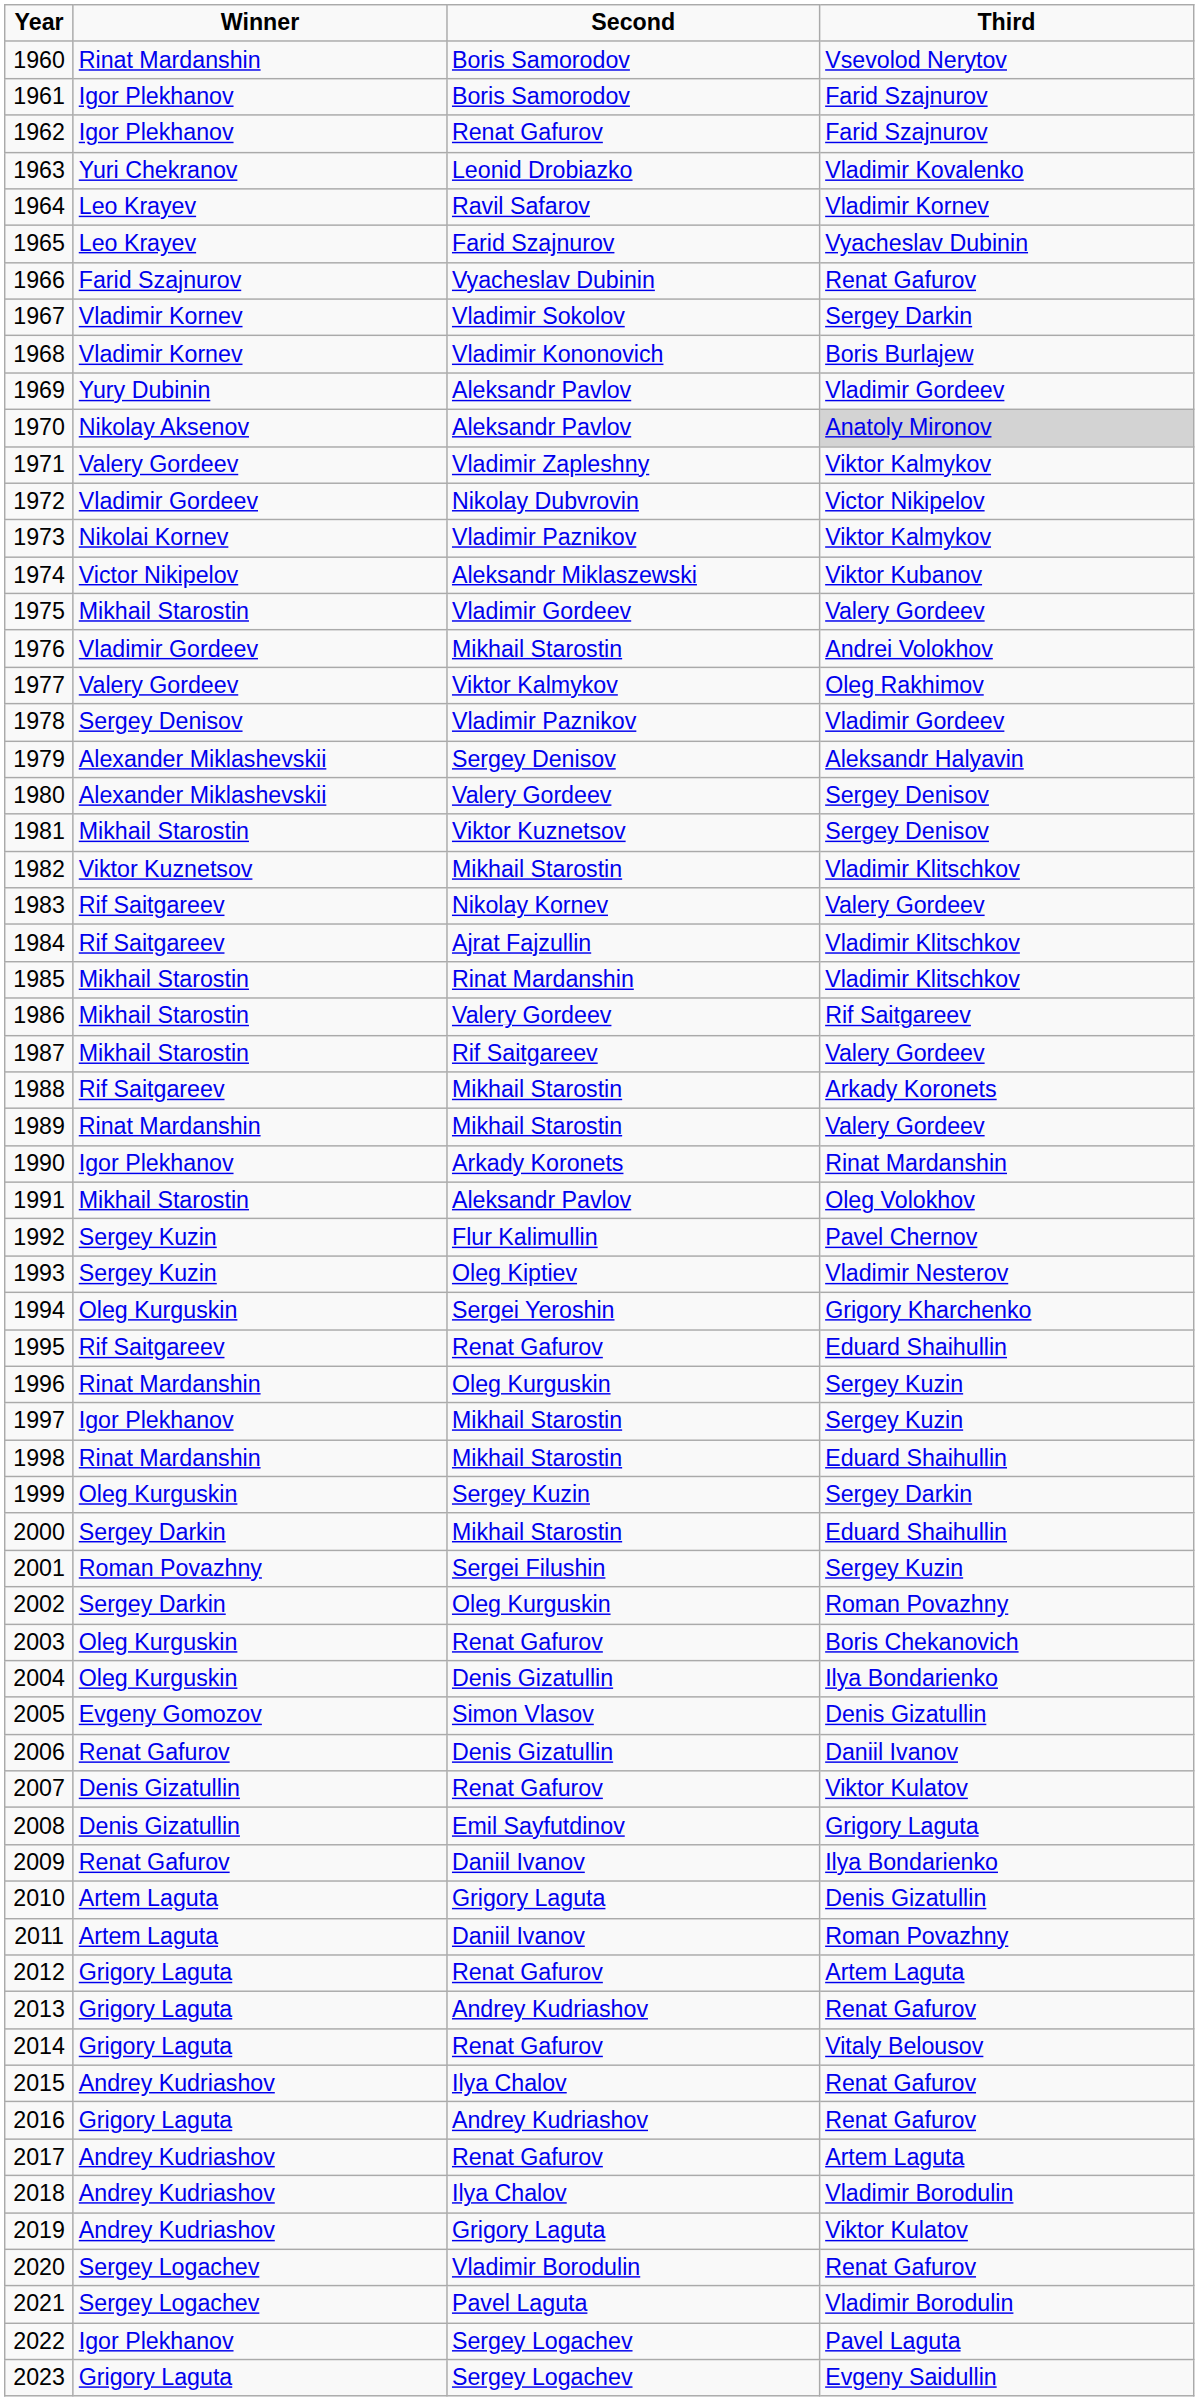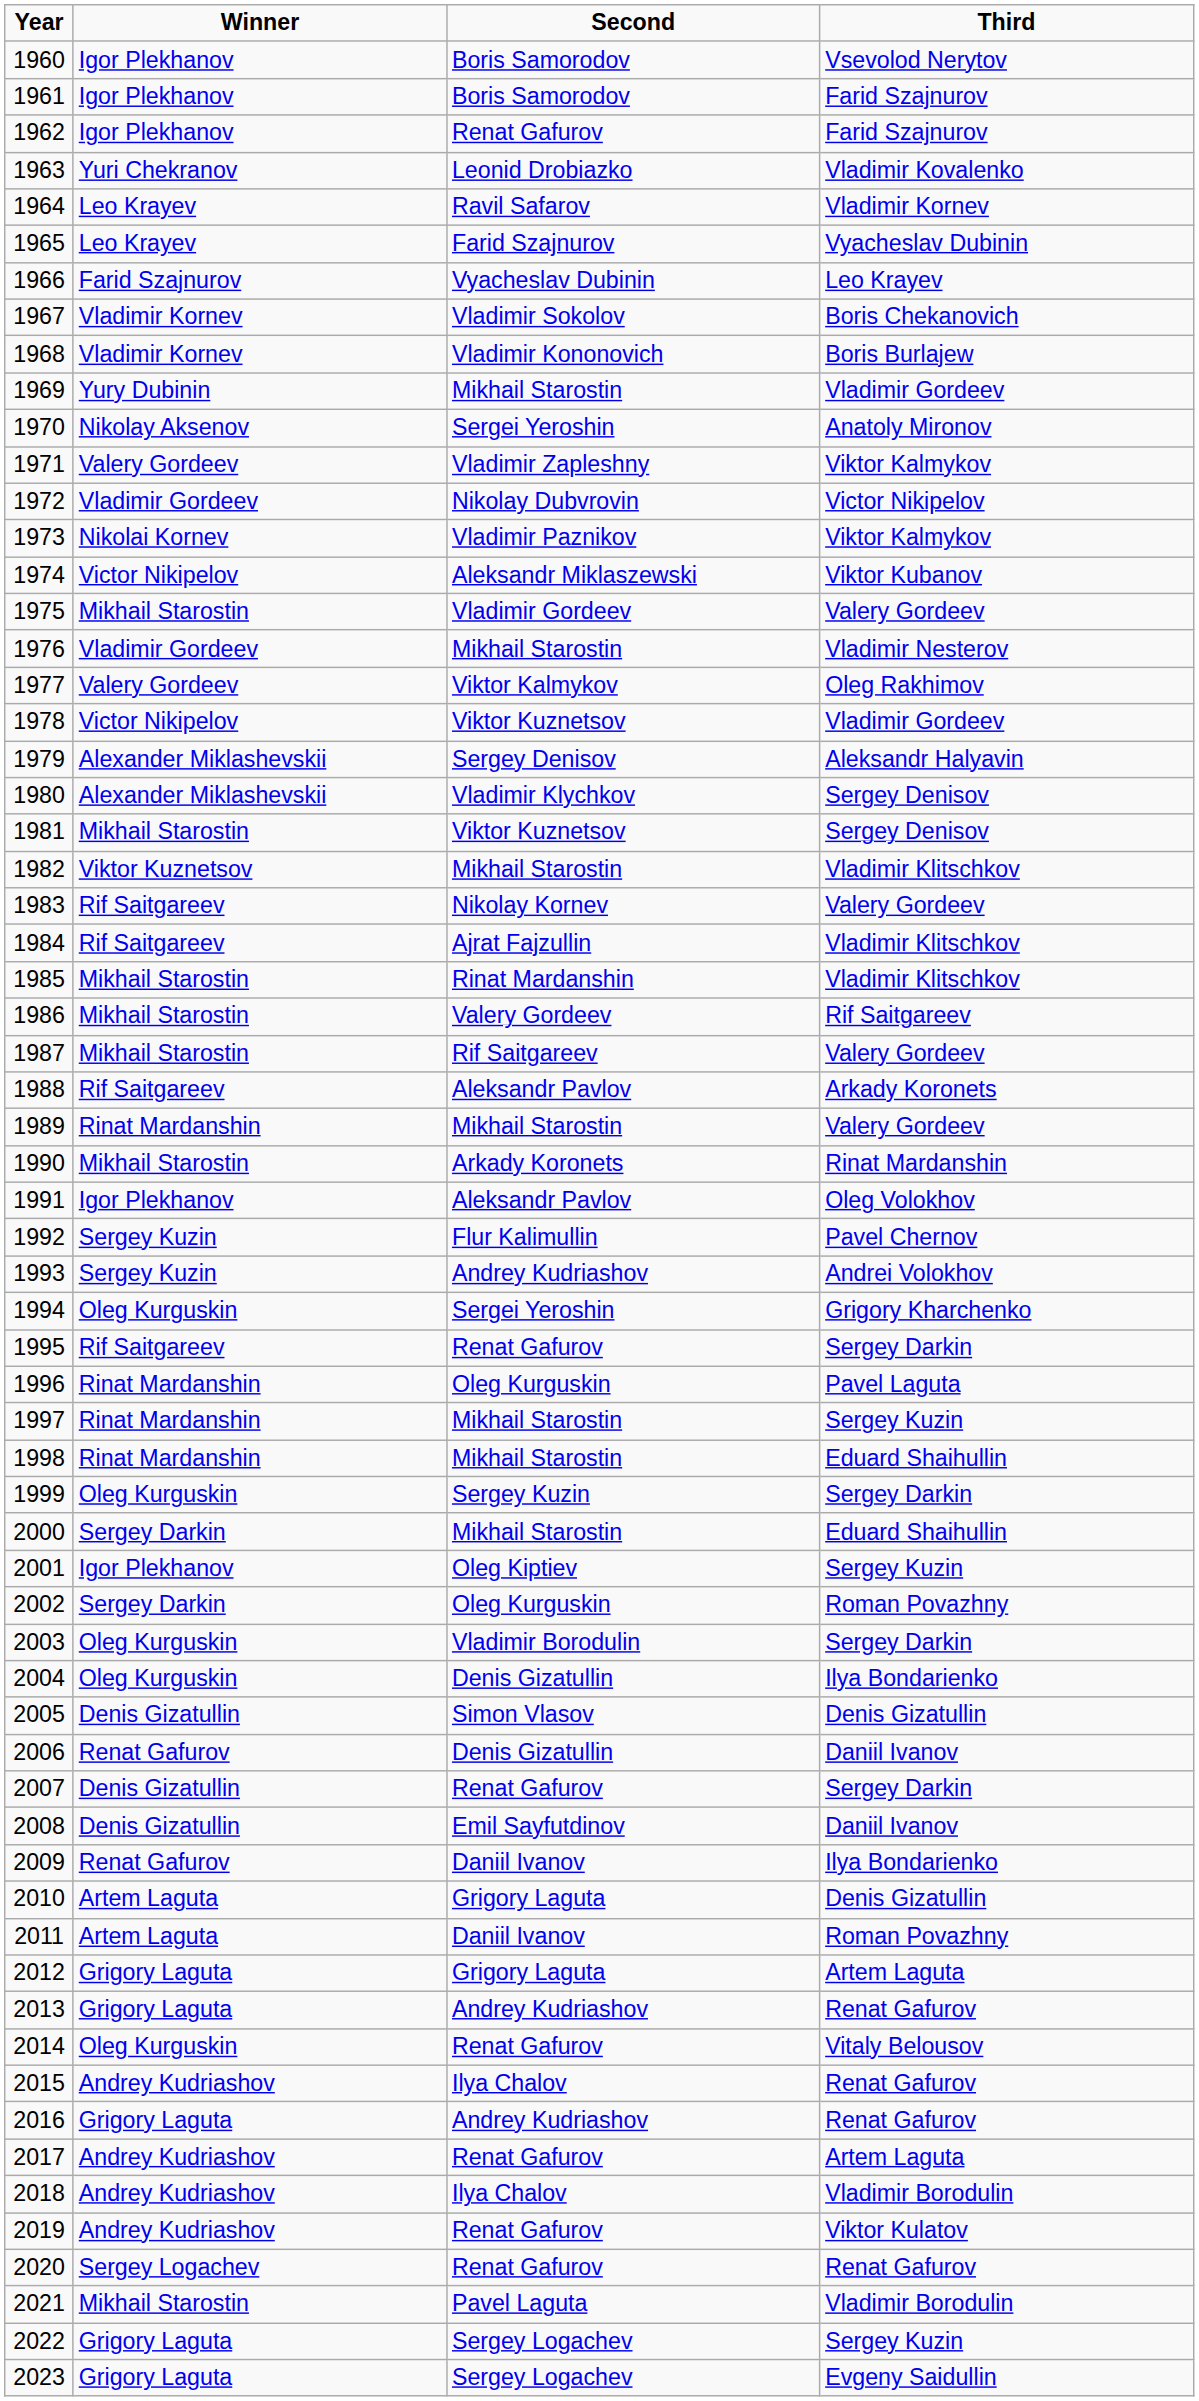1960 | Winner: Rinat Mardanshin -> Igor Plekhanov
1966 | Third: Renat Gafurov -> Leo Krayev
1967 | Third: Sergey Darkin -> Boris Chekanovich
1969 | Second: Aleksandr Pavlov -> Mikhail Starostin
1970 | Second: Aleksandr Pavlov -> Sergei Yeroshin
1970 | Third: lightgrey background -> no background
1976 | Third: Andrei Volokhov -> Vladimir Nesterov
1978 | Winner: Sergey Denisov -> Victor Nikipelov
1978 | Second: Vladimir Paznikov -> Viktor Kuznetsov
1980 | Second: Valery Gordeev -> Vladimir Klychkov
1988 | Second: Mikhail Starostin -> Aleksandr Pavlov
1990 | Winner: Igor Plekhanov -> Mikhail Starostin
1991 | Winner: Mikhail Starostin -> Igor Plekhanov
1993 | Second: Oleg Kiptiev -> Andrey Kudriashov
1993 | Third: Vladimir Nesterov -> Andrei Volokhov
1995 | Third: Eduard Shaihullin -> Sergey Darkin
1996 | Third: Sergey Kuzin -> Pavel Laguta
1997 | Winner: Igor Plekhanov -> Rinat Mardanshin
2001 | Winner: Roman Povazhny -> Igor Plekhanov
2001 | Second: Sergei Filushin -> Oleg Kiptiev
2003 | Second: Renat Gafurov -> Vladimir Borodulin
2003 | Third: Boris Chekanovich -> Sergey Darkin
2005 | Winner: Evgeny Gomozov -> Denis Gizatullin
2007 | Third: Viktor Kulatov -> Sergey Darkin
2008 | Third: Grigory Laguta -> Daniil Ivanov
2012 | Second: Renat Gafurov -> Grigory Laguta
2014 | Winner: Grigory Laguta -> Oleg Kurguskin
2019 | Second: Grigory Laguta -> Renat Gafurov
2020 | Second: Vladimir Borodulin -> Renat Gafurov
2021 | Winner: Sergey Logachev -> Mikhail Starostin
2022 | Winner: Igor Plekhanov -> Grigory Laguta
2022 | Third: Pavel Laguta -> Sergey Kuzin
